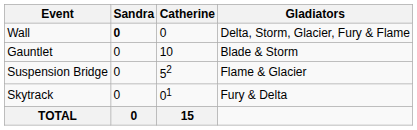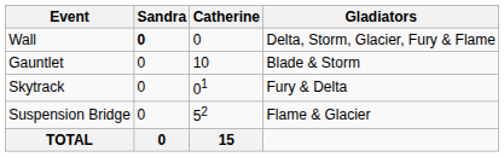rows swapped: Skytrack <-> Suspension Bridge
